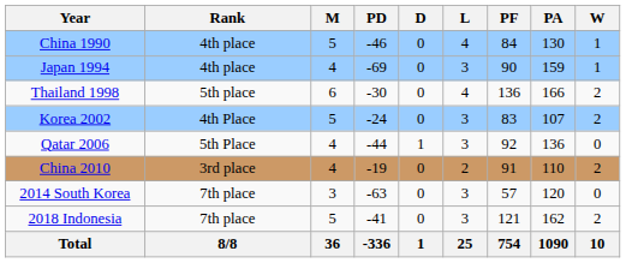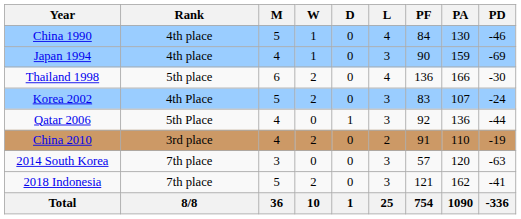columns swapped: W <-> PD
